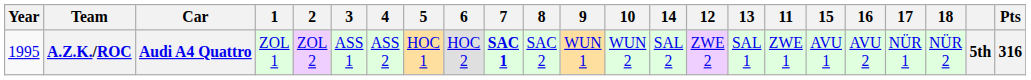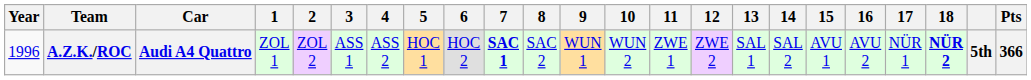columns swapped: 11 <-> 14
A.Z.K./ROC | Year: 1995 -> 1996
A.Z.K./ROC | 18: normal -> bold
A.Z.K./ROC | Pts: 316 -> 366
